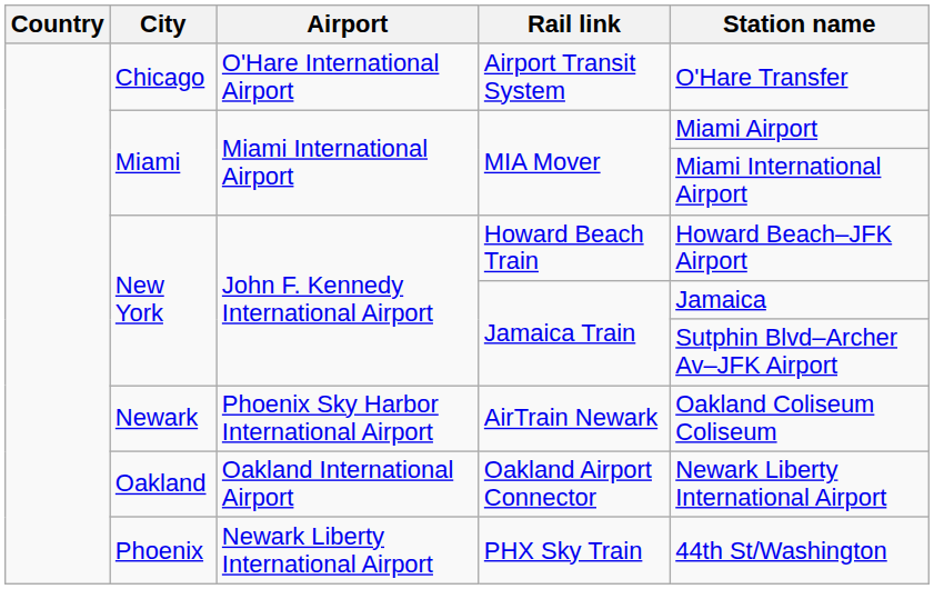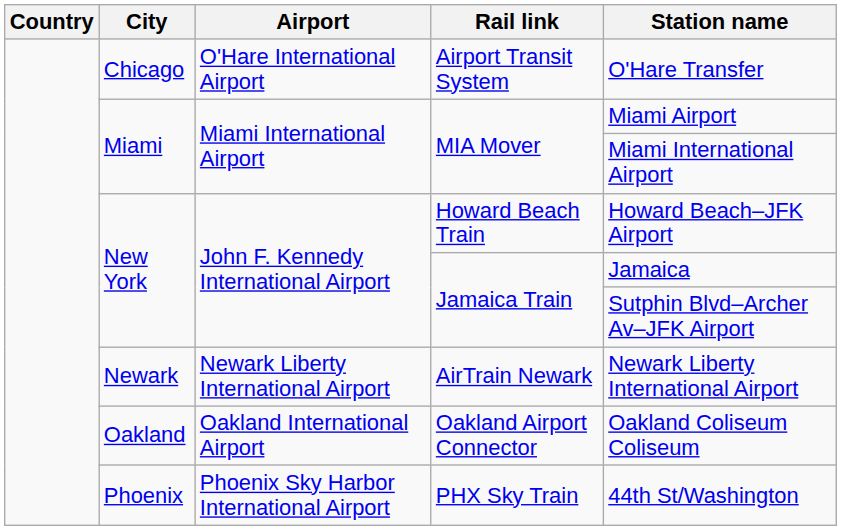AirTrain Newark | Airport: Phoenix Sky Harbor International Airport -> Newark Liberty International Airport
AirTrain Newark | Station name: Oakland Coliseum Coliseum -> Newark Liberty International Airport
Oakland Airport Connector | Station name: Newark Liberty International Airport -> Oakland Coliseum Coliseum
PHX Sky Train | Airport: Newark Liberty International Airport -> Phoenix Sky Harbor International Airport
